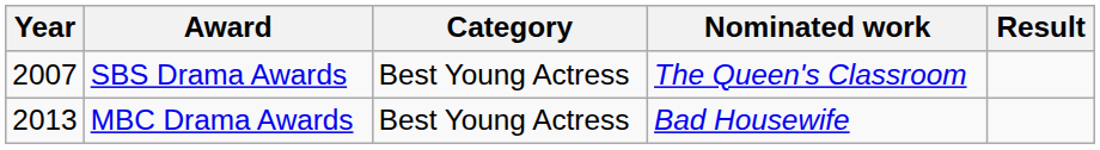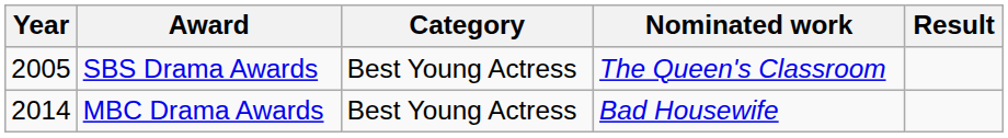SBS Drama Awards | Year: 2007 -> 2005
MBC Drama Awards | Year: 2013 -> 2014
